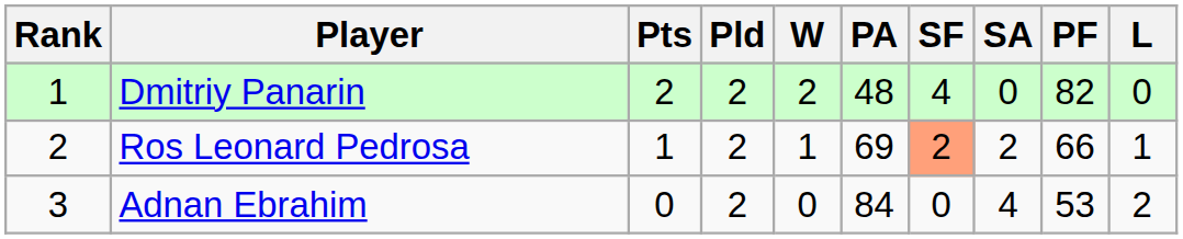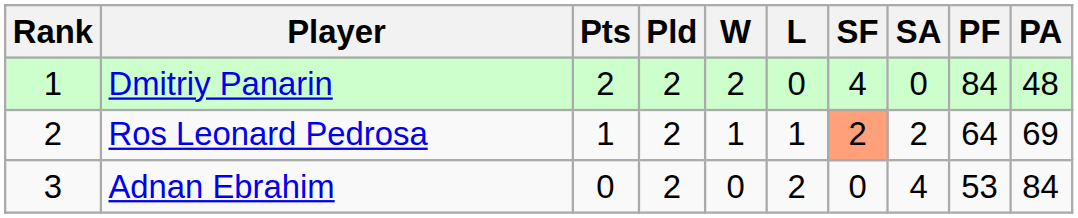columns swapped: L <-> PA
Dmitriy Panarin | PF: 82 -> 84
Ros Leonard Pedrosa | PF: 66 -> 64
